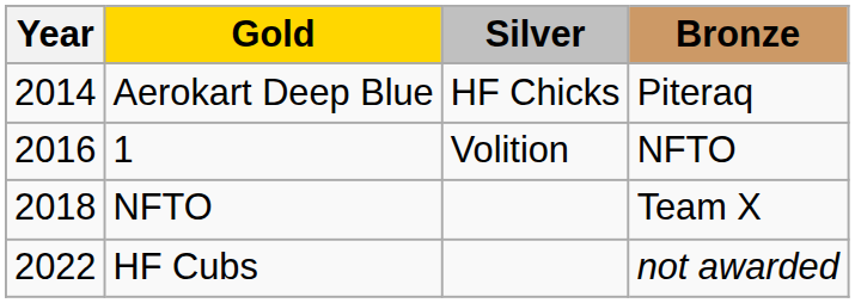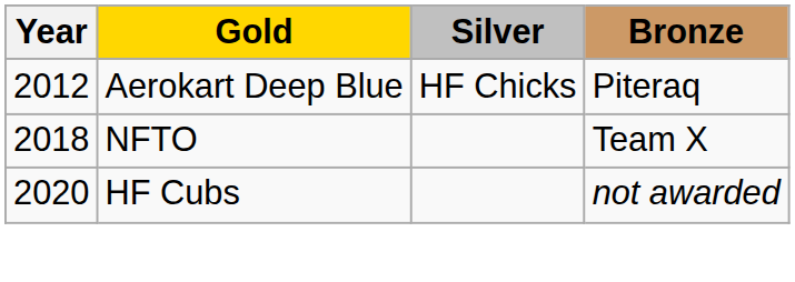Aerokart Deep Blue | Year: 2014 -> 2012
- row: 2016 | 1 | Volition | NFTO
HF Cubs | Year: 2022 -> 2020
